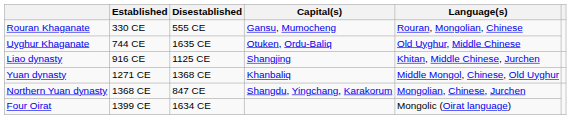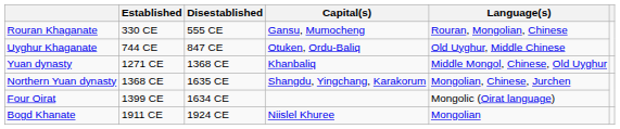Uyghur Khaganate | Disestablished: 1635 CE -> 847 CE
- row: Liao dynasty | 916 CE | 1125 CE | Shangjing | Khitan, Middle Chinese, Jurchen
Northern Yuan dynasty | Disestablished: 847 CE -> 1635 CE
+ row: Bogd Khanate | 1911 CE | 1924 CE | Niislel Khuree | Mongolian
